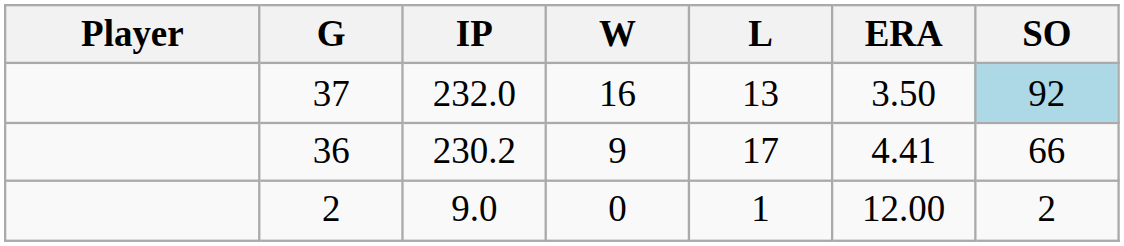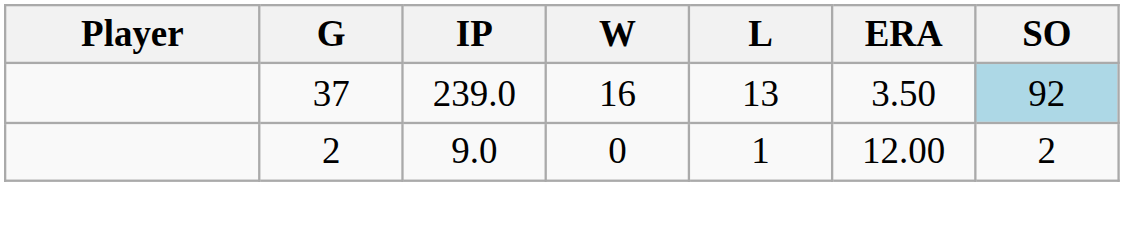37 | IP: 232.0 -> 239.0
- row: 36 | 230.2 | 9 | 17 | 4.41 | 66
